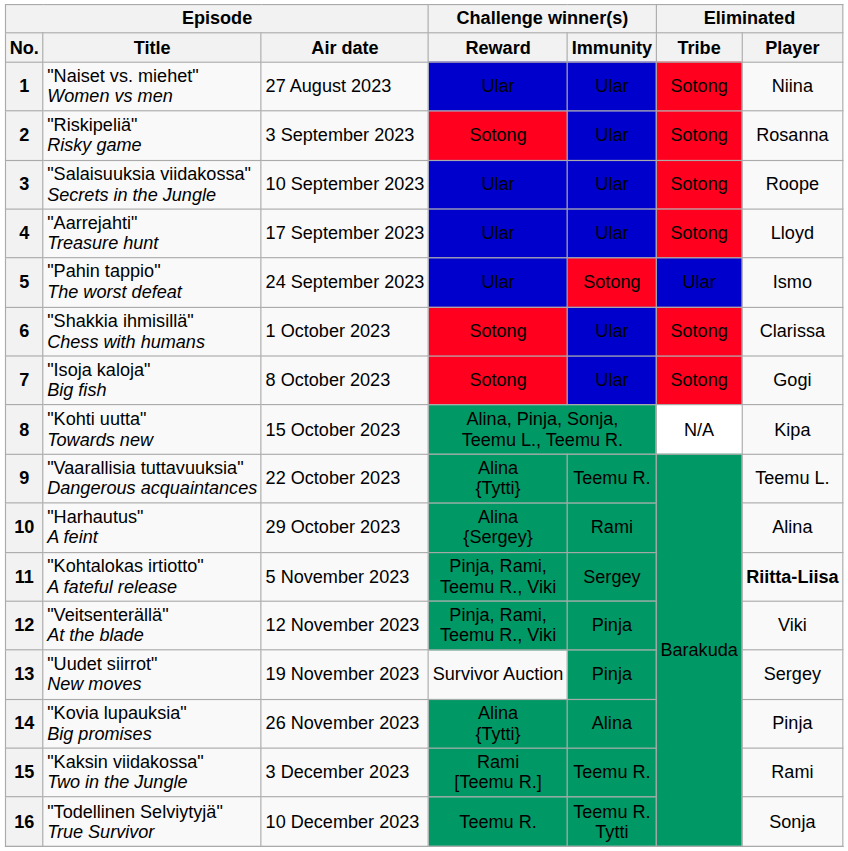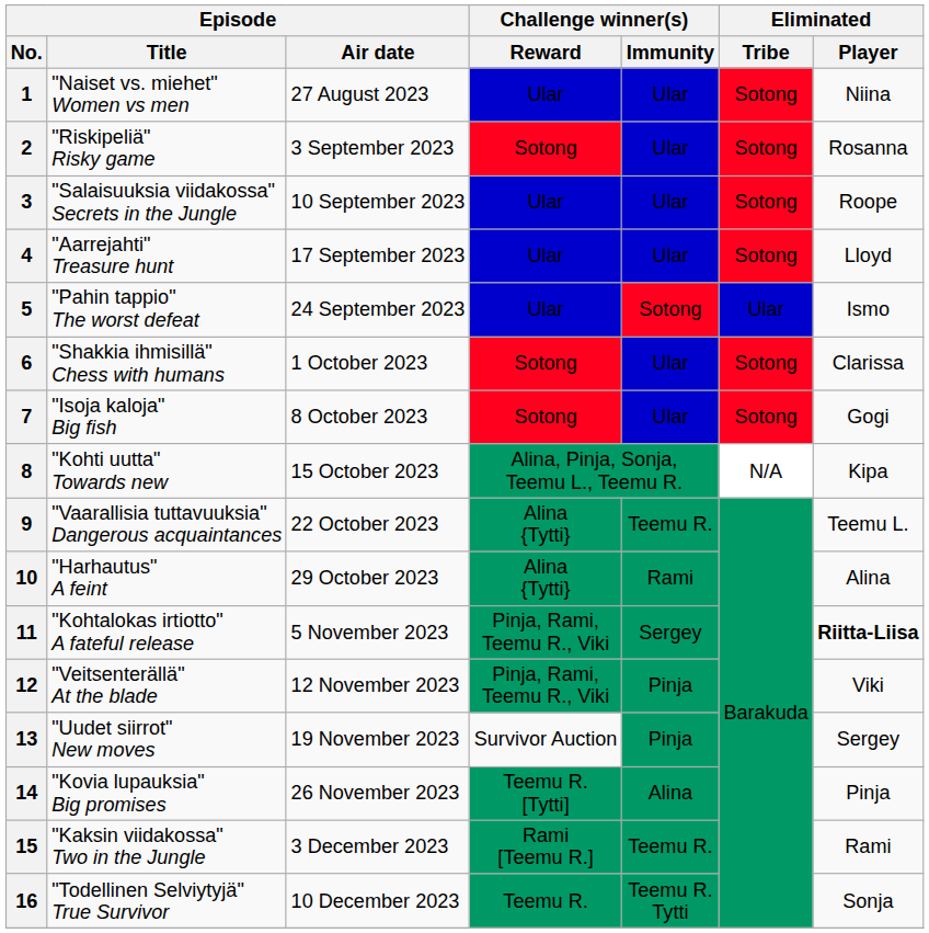10 | Challenge winner(s) / Reward: Alina {Sergey} -> Alina {Tytti}
14 | Challenge winner(s) / Reward: Alina {Tytti} -> Teemu R. [Tytti]
